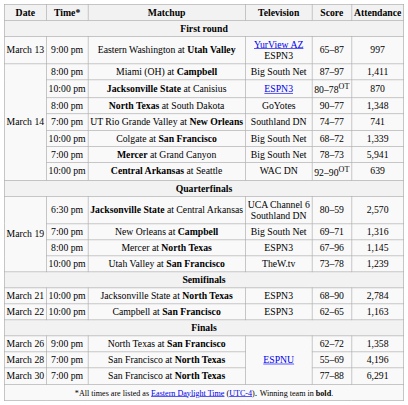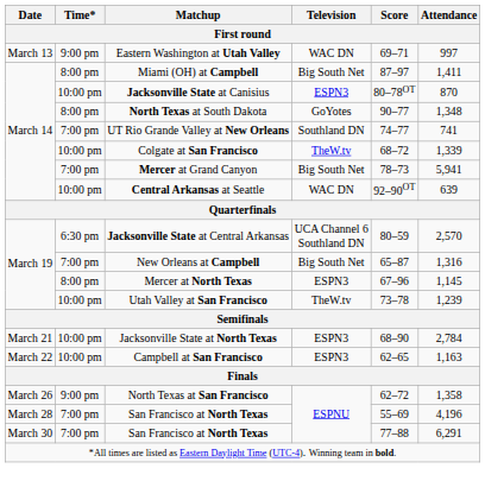Eastern Washington at Utah Valley | Television: YurView AZ ESPN3 -> WAC DN
Eastern Washington at Utah Valley | Score: 65–87 -> 69–71
Colgate at San Francisco | Television: Big South Net -> TheW.tv
New Orleans at Campbell | Score: 69–71 -> 65–87
